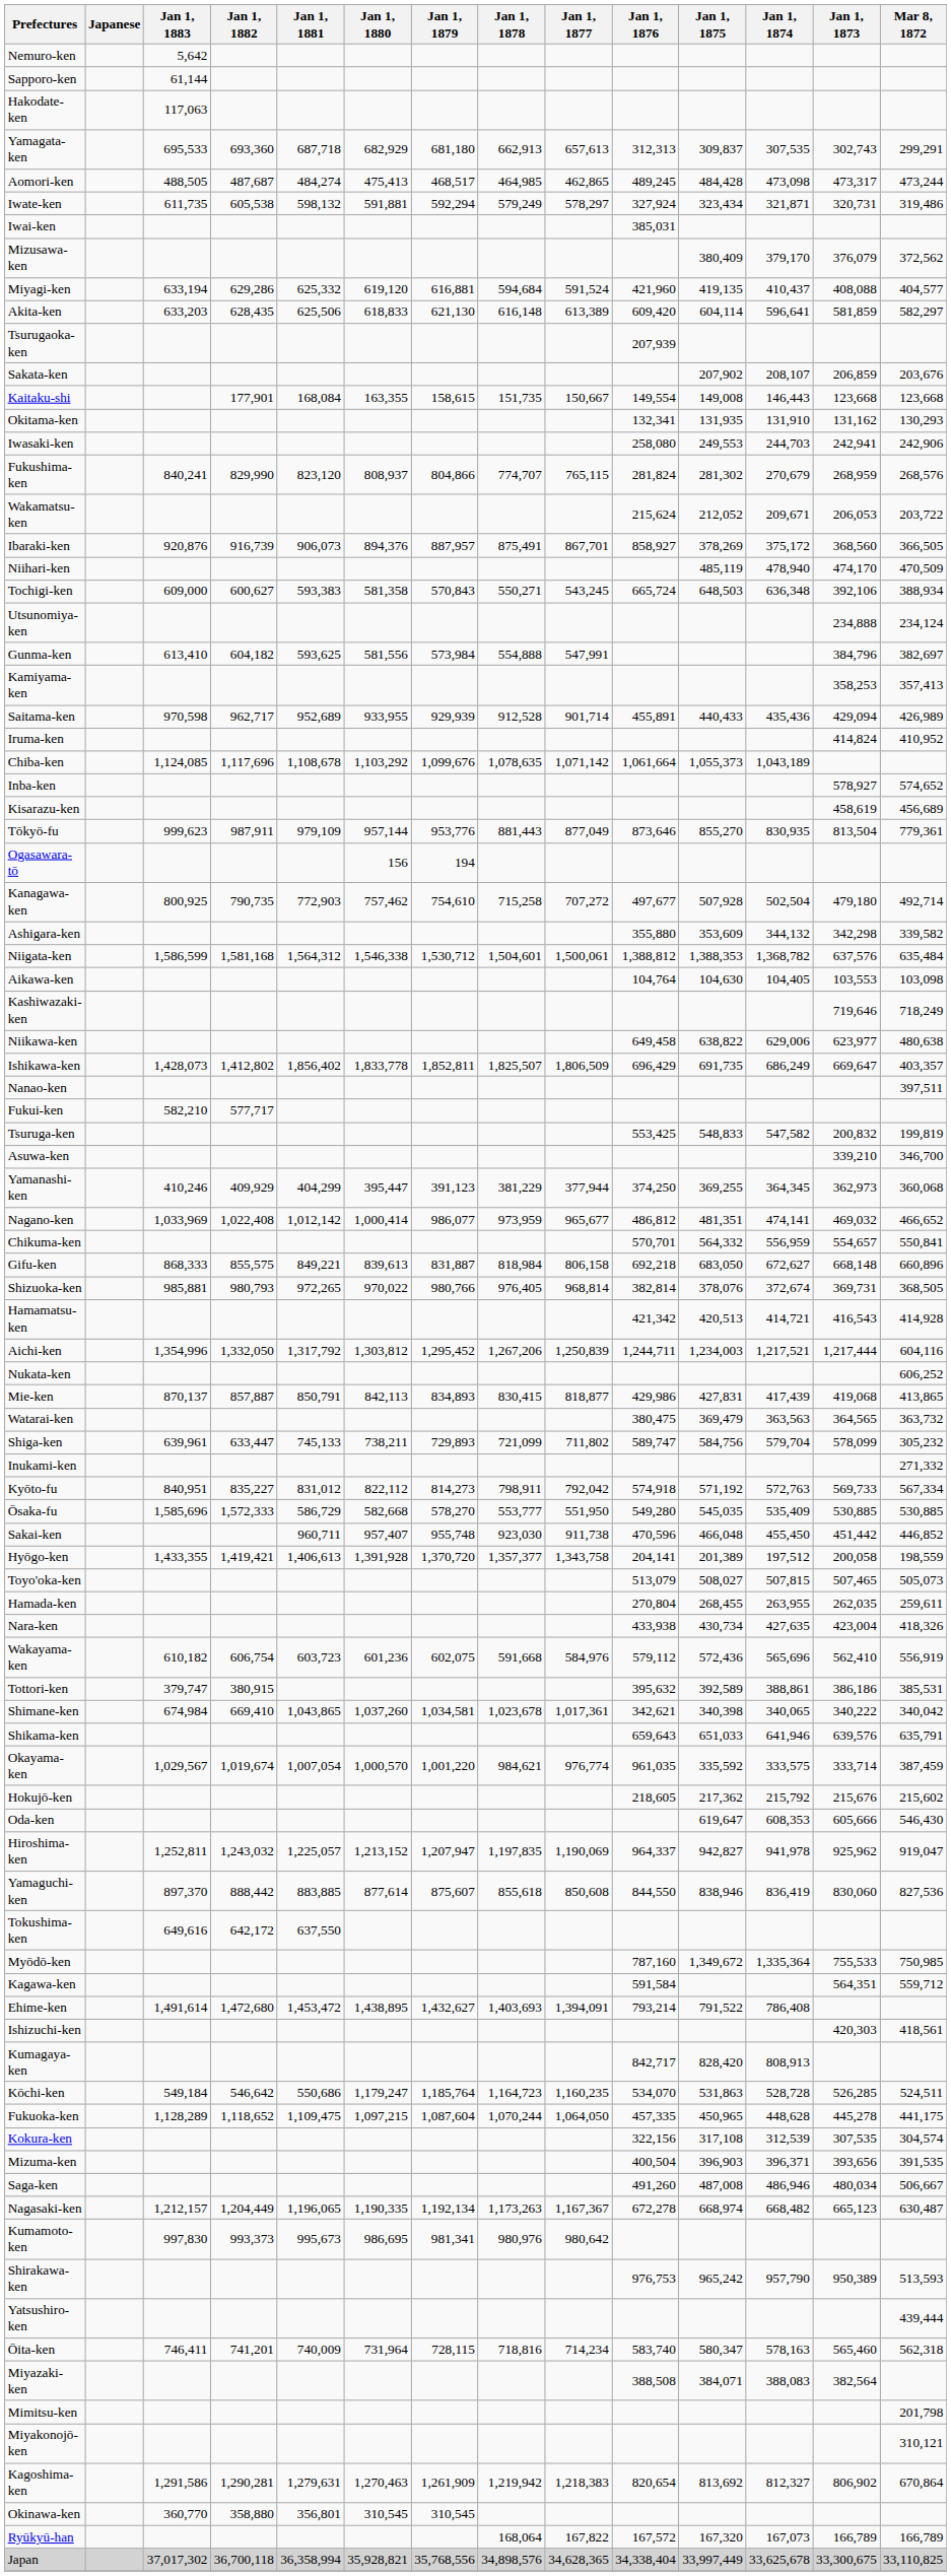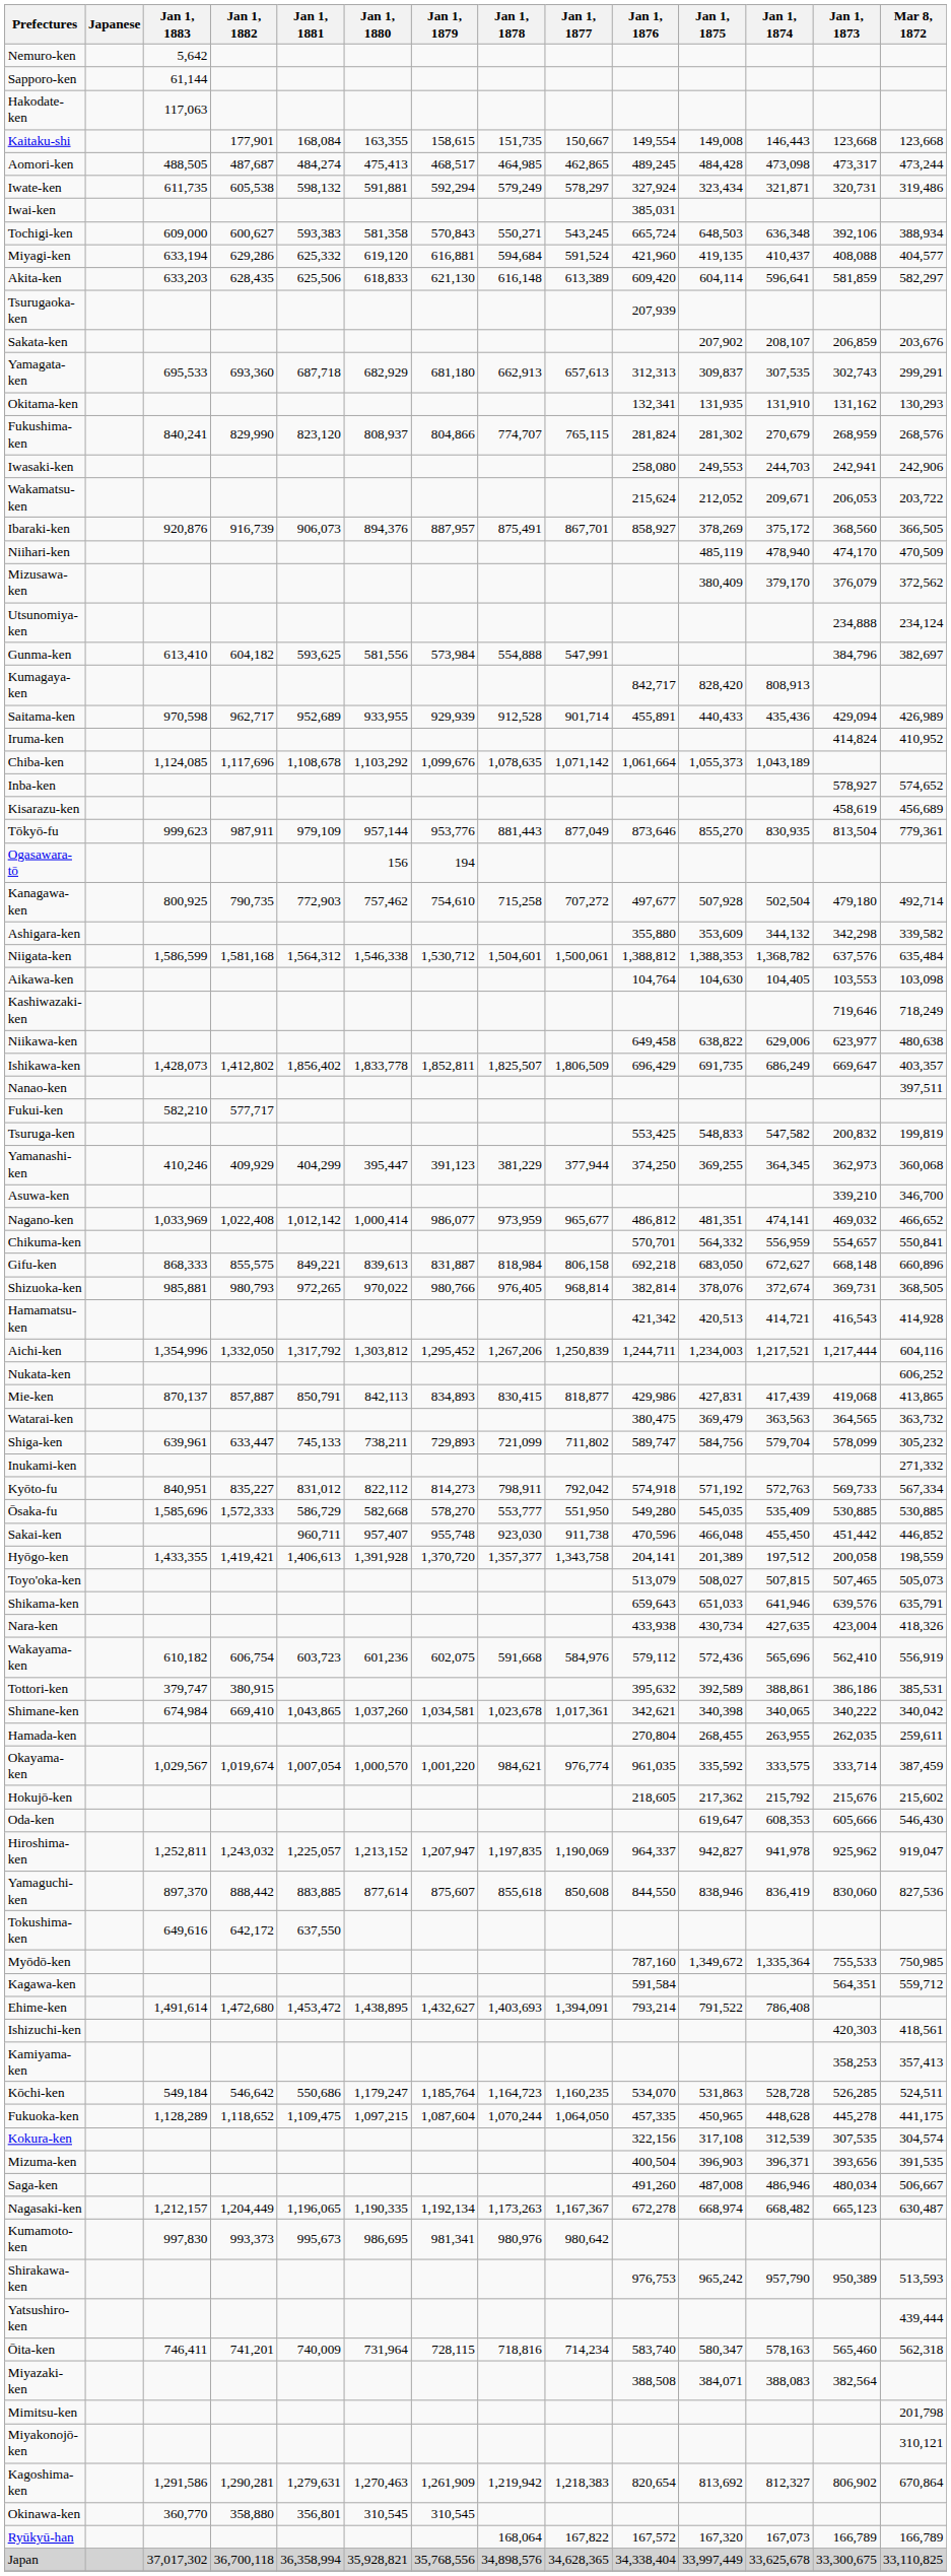rows swapped: Kaitaku-shi <-> Yamagata-ken
rows swapped: Mizusawa-ken <-> Tochigi-ken
rows swapped: Fukushima-ken <-> Iwasaki-ken
rows swapped: Kumagaya-ken <-> Kamiyama-ken
rows swapped: Asuwa-ken <-> Yamanashi-ken
rows swapped: Shikama-ken <-> Hamada-ken
